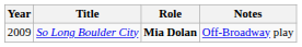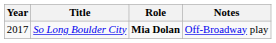So Long Boulder City | Year: 2009 -> 2017
